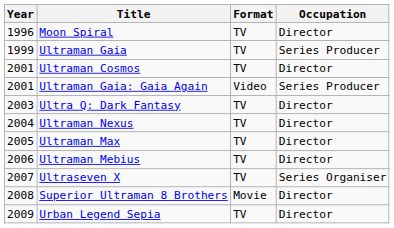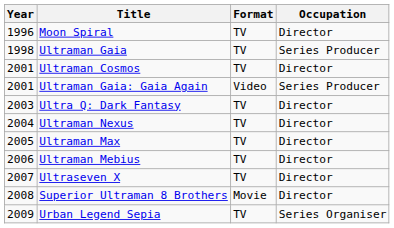Ultraman Gaia | Year: 1999 -> 1998
Ultraseven X | Occupation: Series Organiser -> Director
Urban Legend Sepia | Occupation: Director -> Series Organiser
